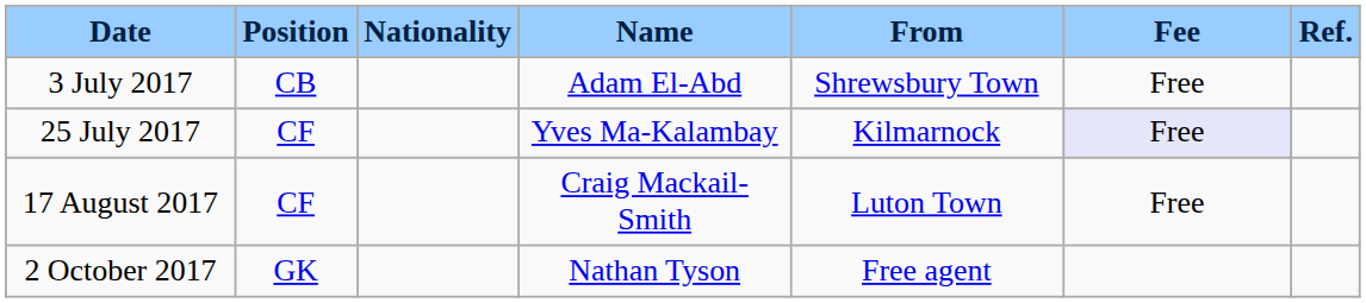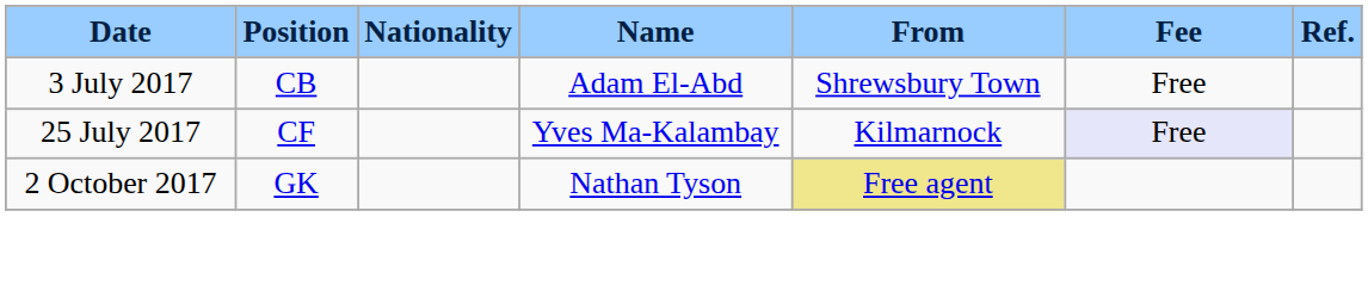- row: 17 August 2017 | CF | Craig Mackail-Smith | Luton Town | Free
2 October 2017 | From: no background -> khaki background
